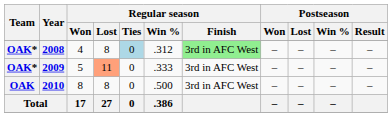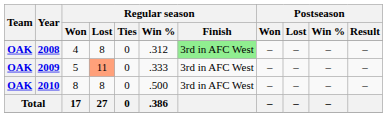2008 | Team: OAK* -> OAK
2008 | Regular season / Ties: lightblue background -> no background
2009 | Team: OAK* -> OAK
